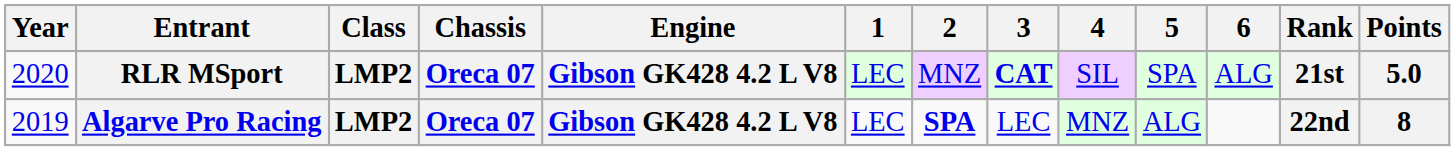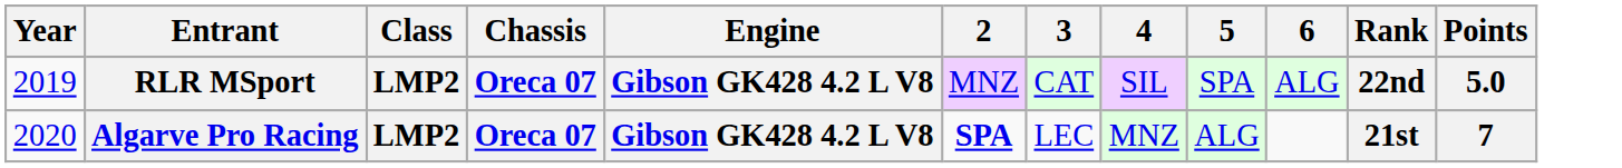- column: 1 | LEC | LEC
RLR MSport | Year: 2020 -> 2019
RLR MSport | 3: bold -> normal
RLR MSport | Rank: 21st -> 22nd
Algarve Pro Racing | Year: 2019 -> 2020
Algarve Pro Racing | Rank: 22nd -> 21st
Algarve Pro Racing | Points: 8 -> 7
